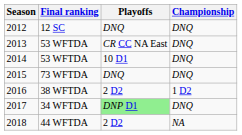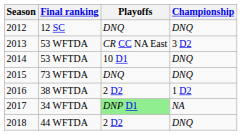2013 | Championship: DNQ -> 3 D2
2017 | Championship: DNQ -> NA
2018 | Championship: NA -> DNQ
